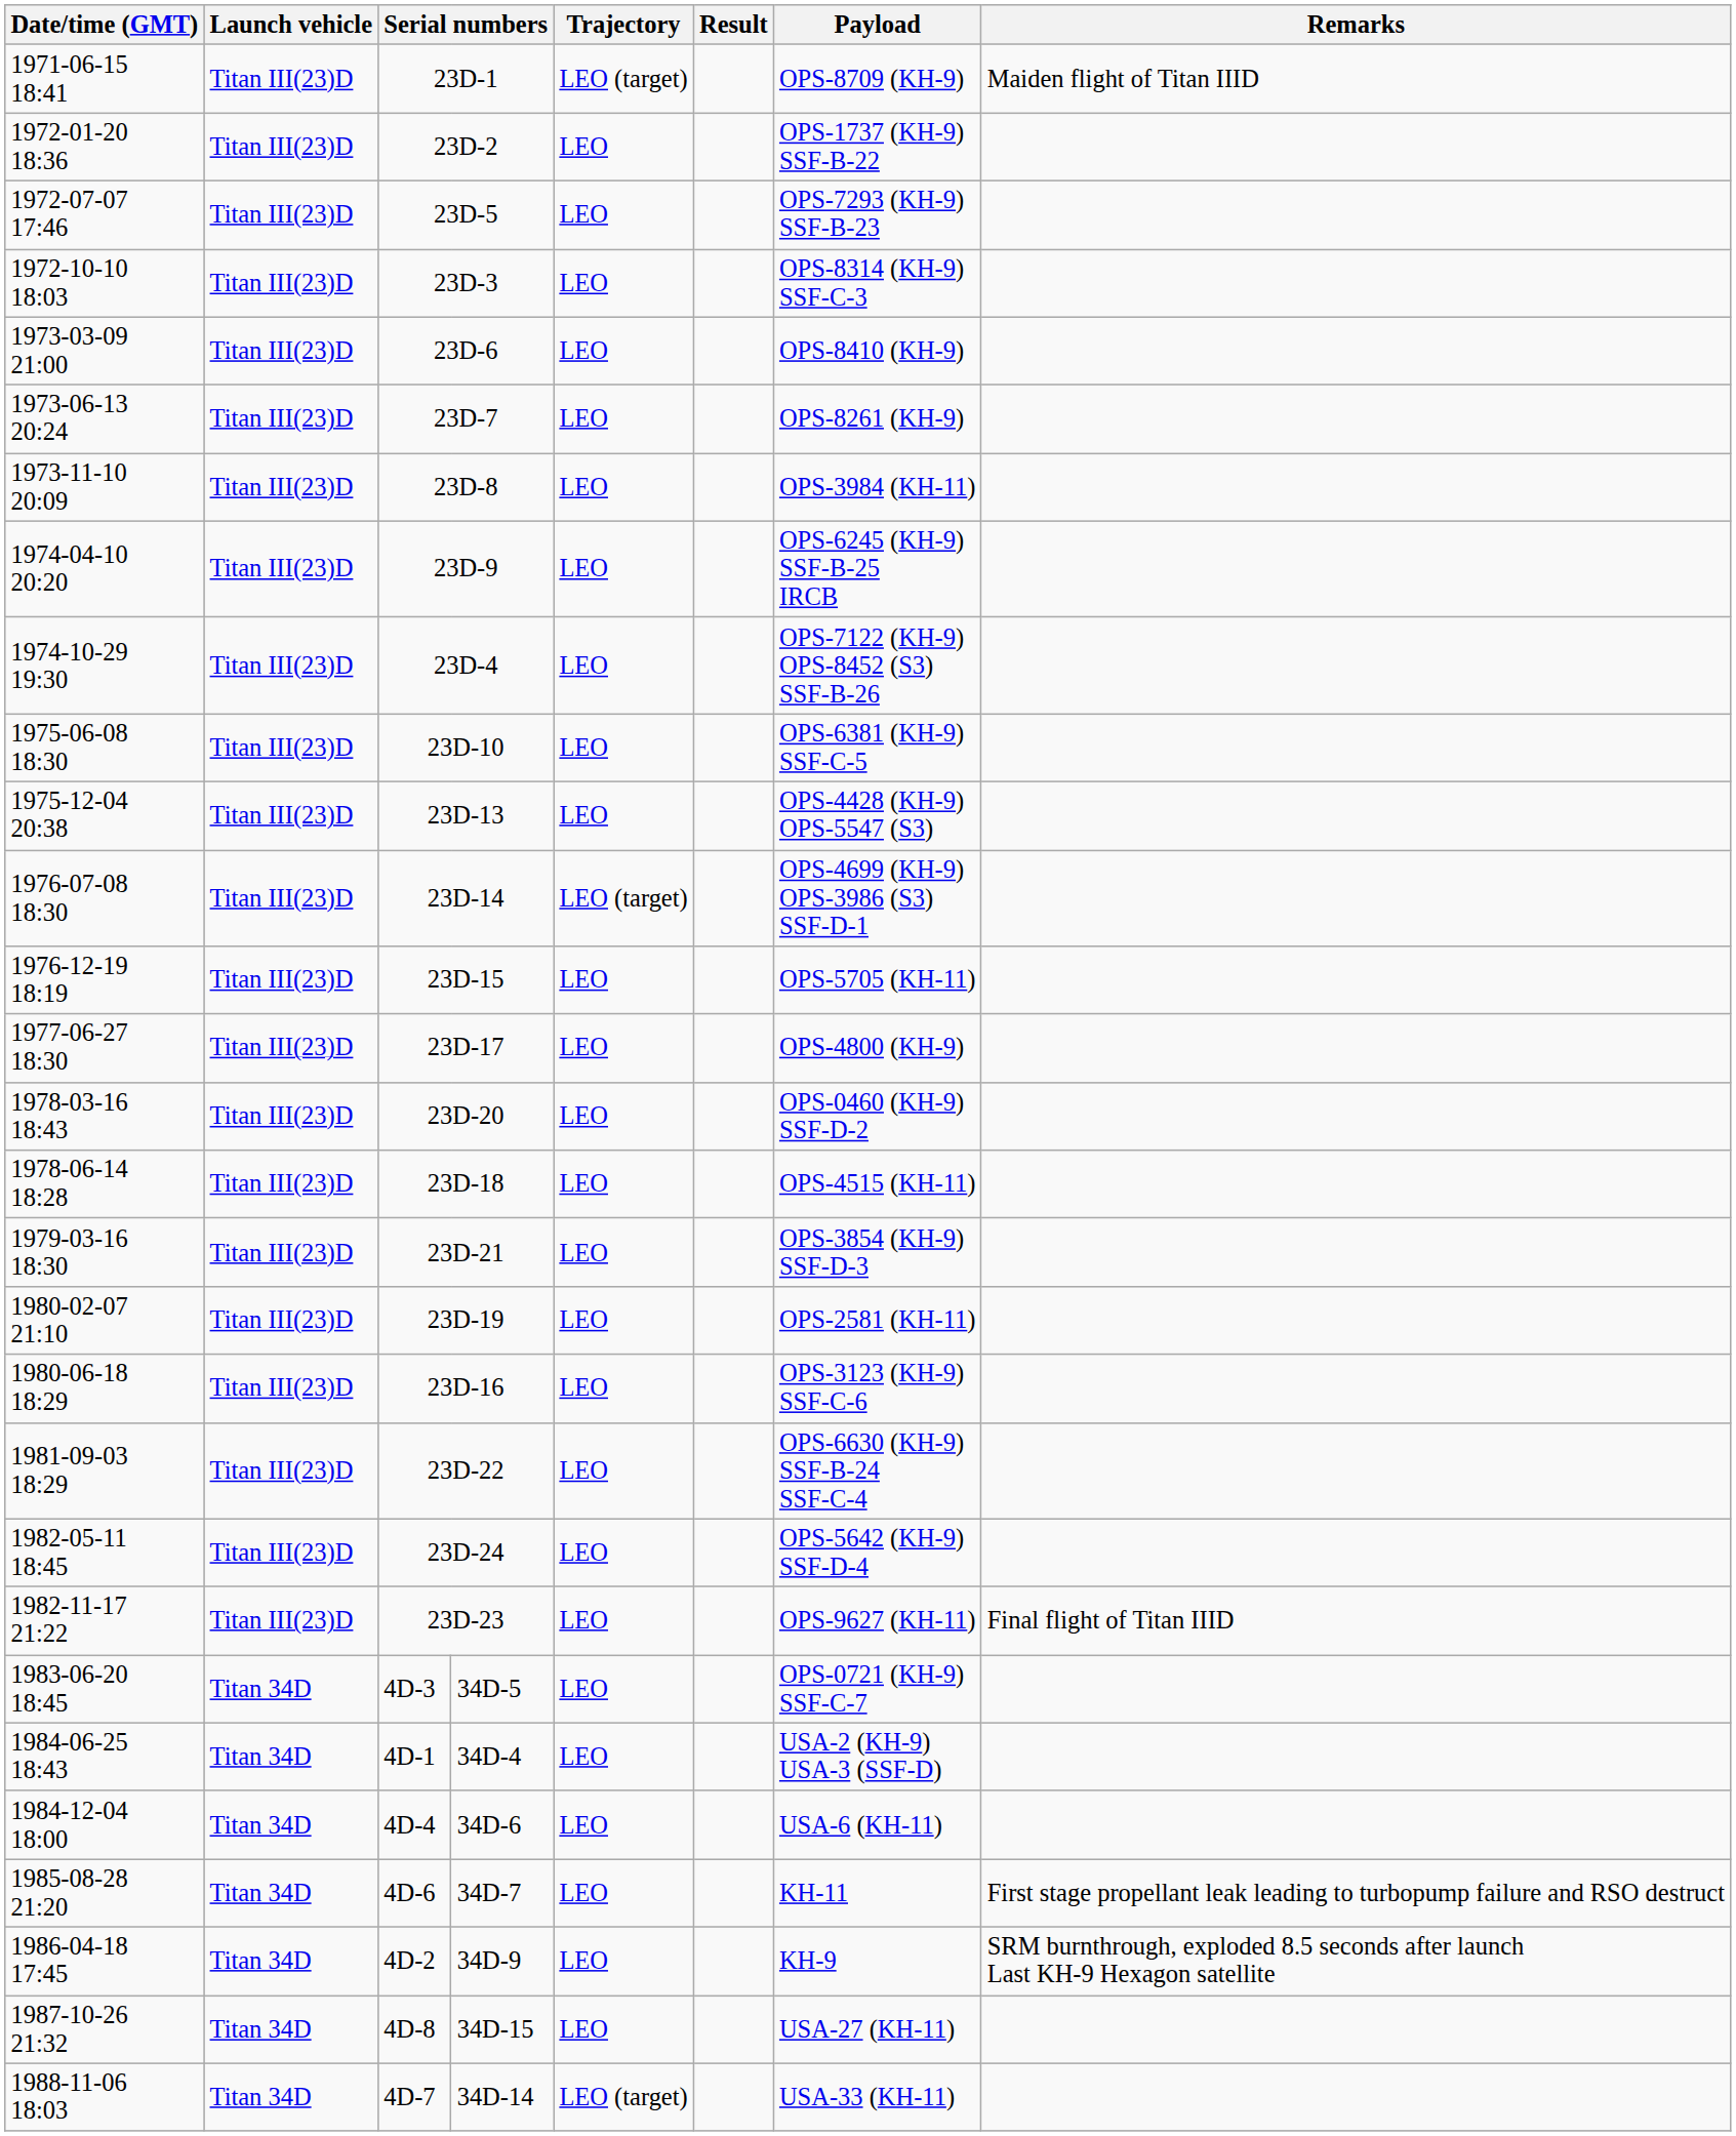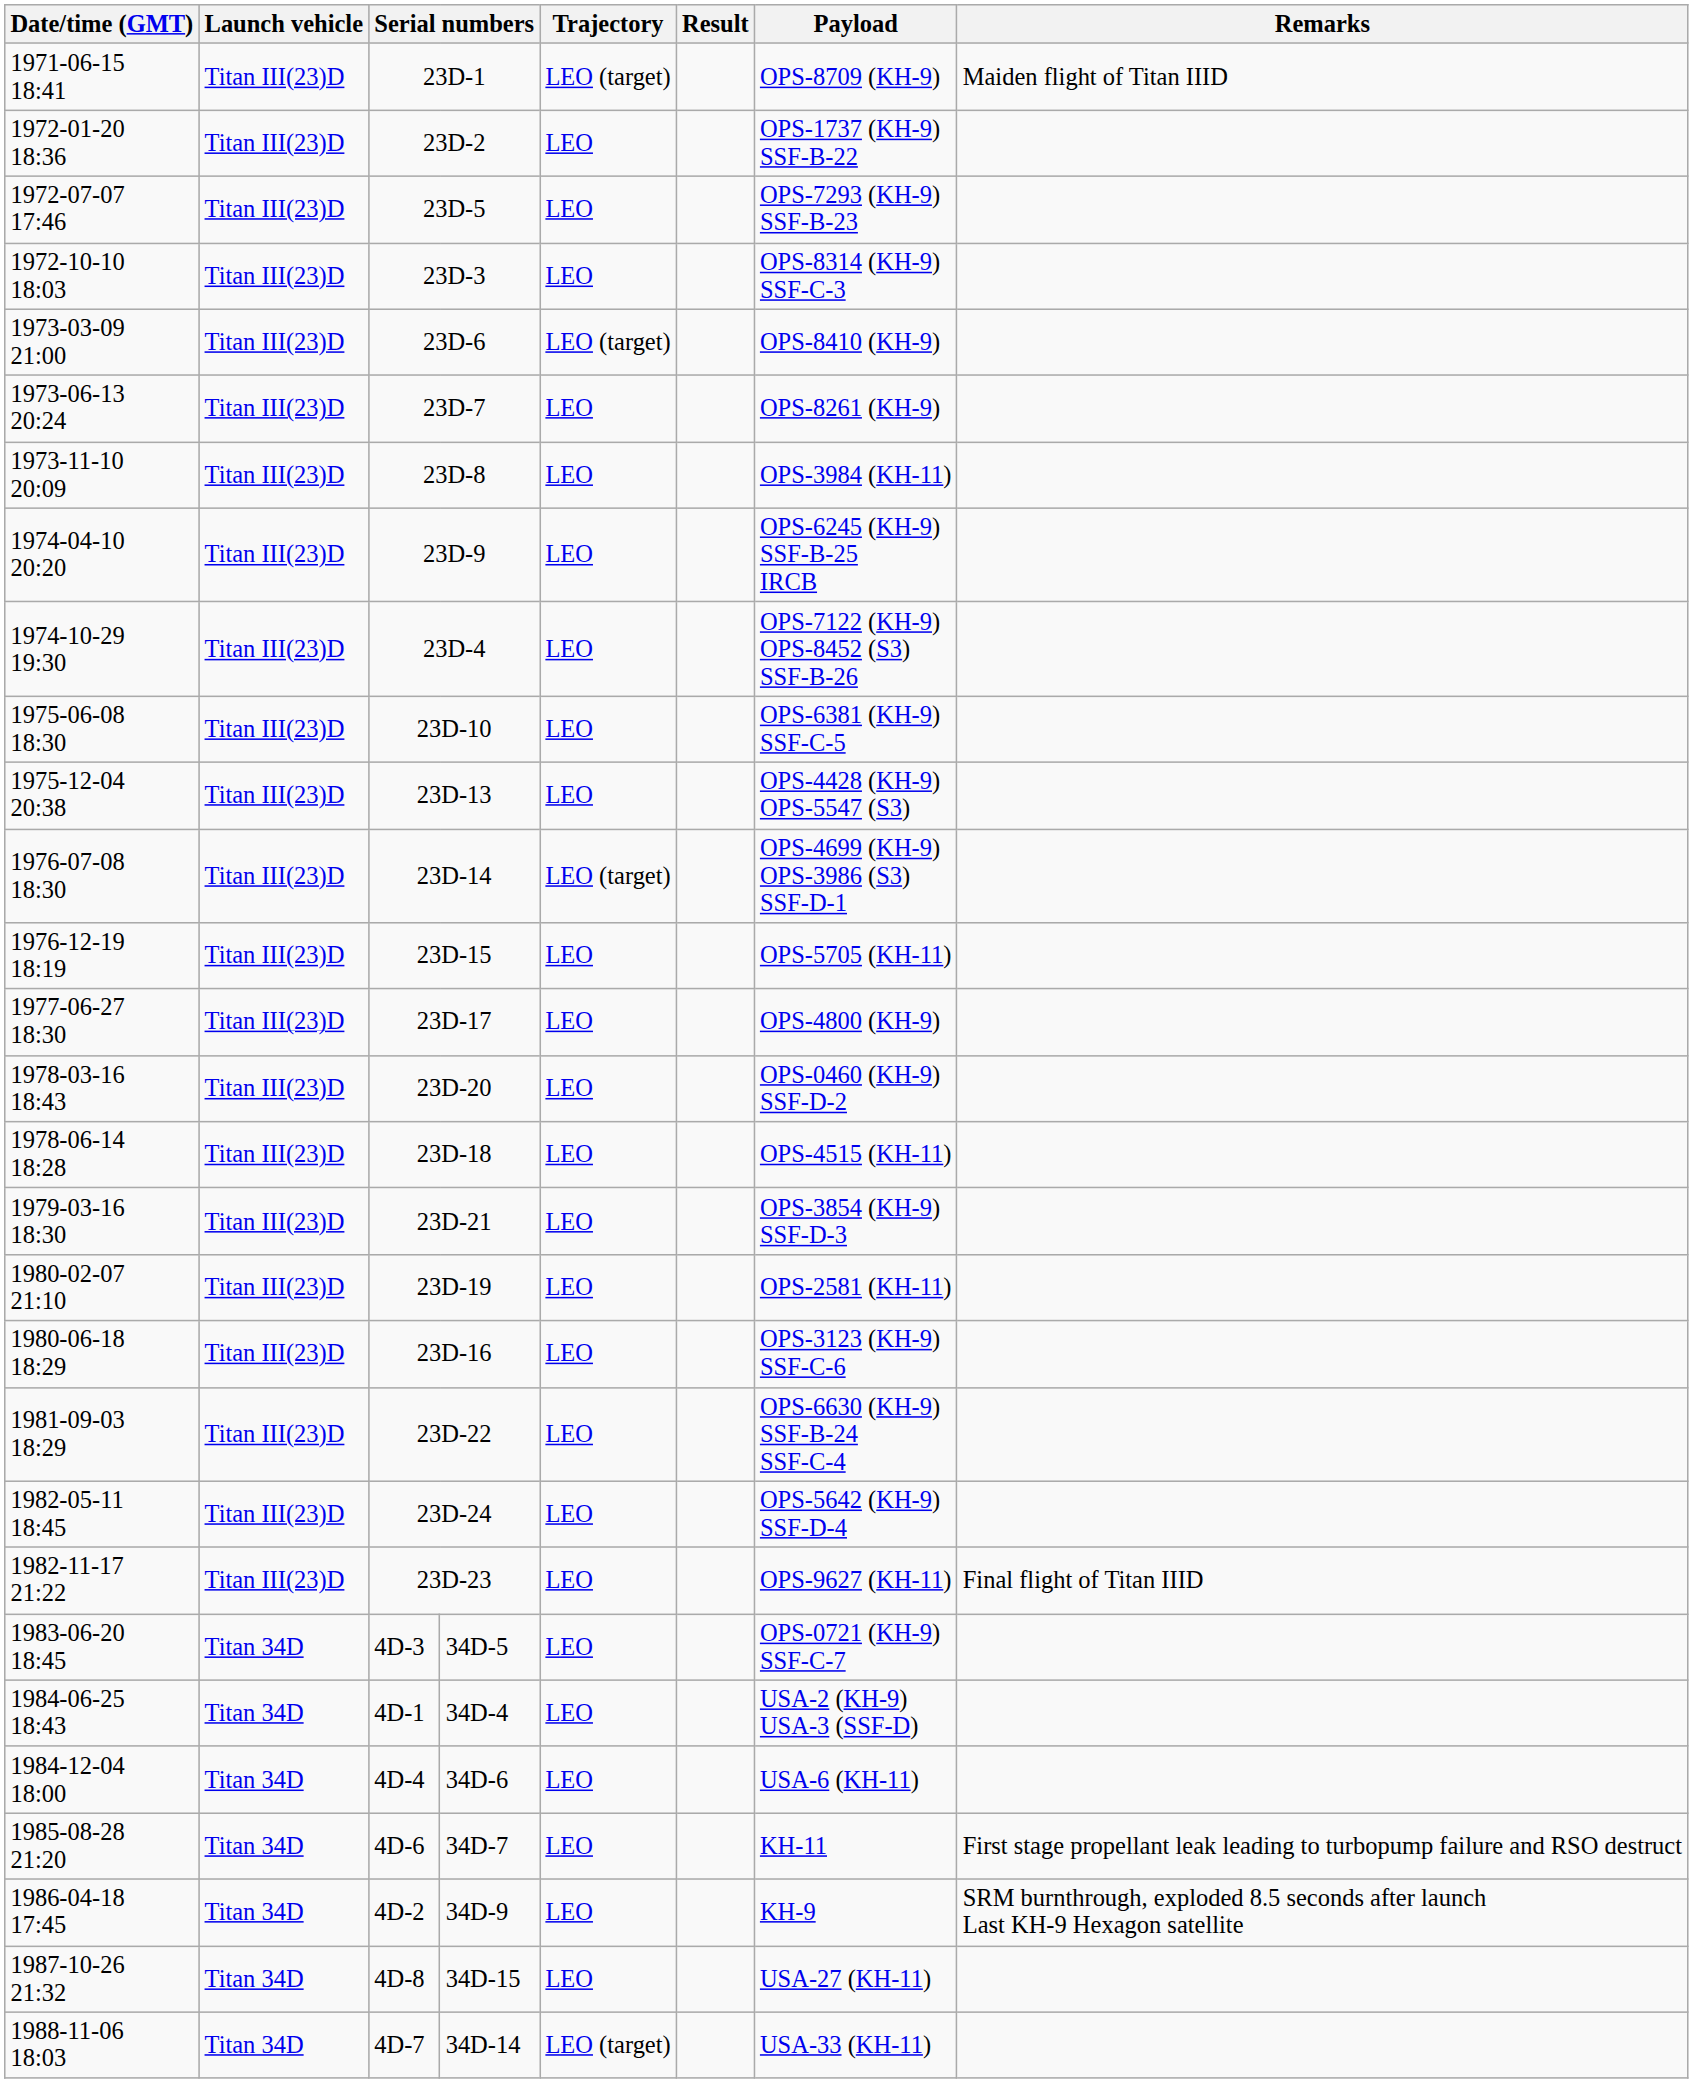1973-03-09 21:00 | Trajectory: LEO -> LEO (target)
